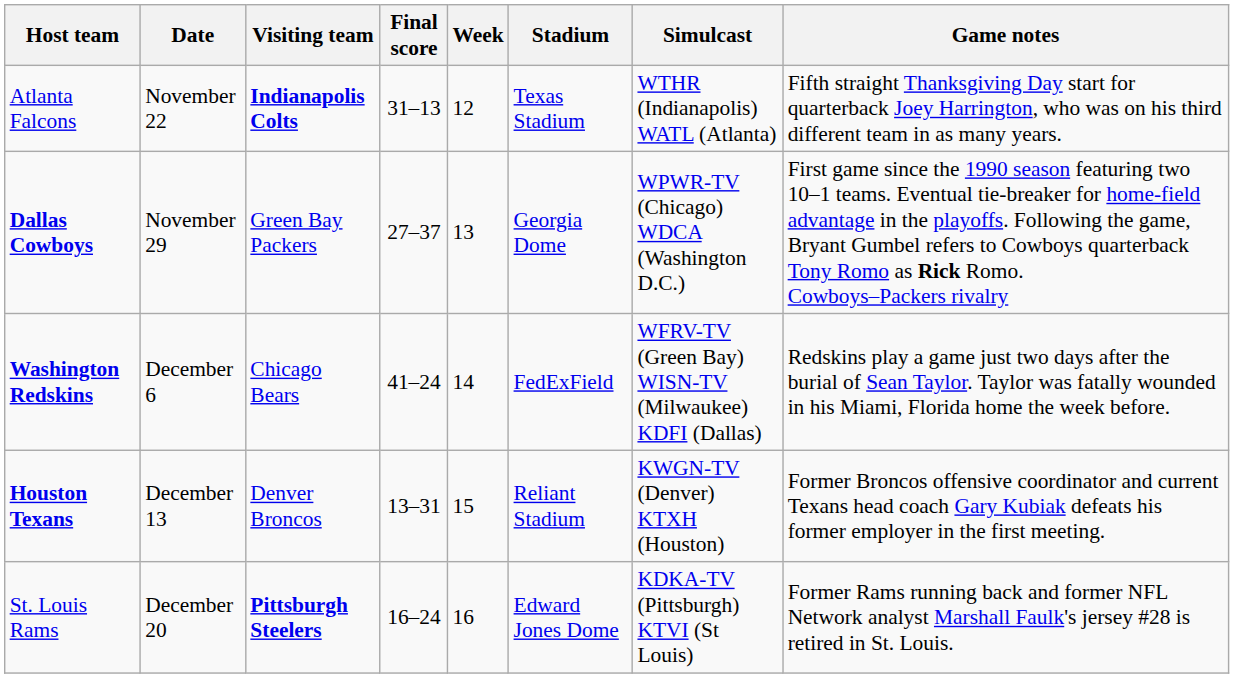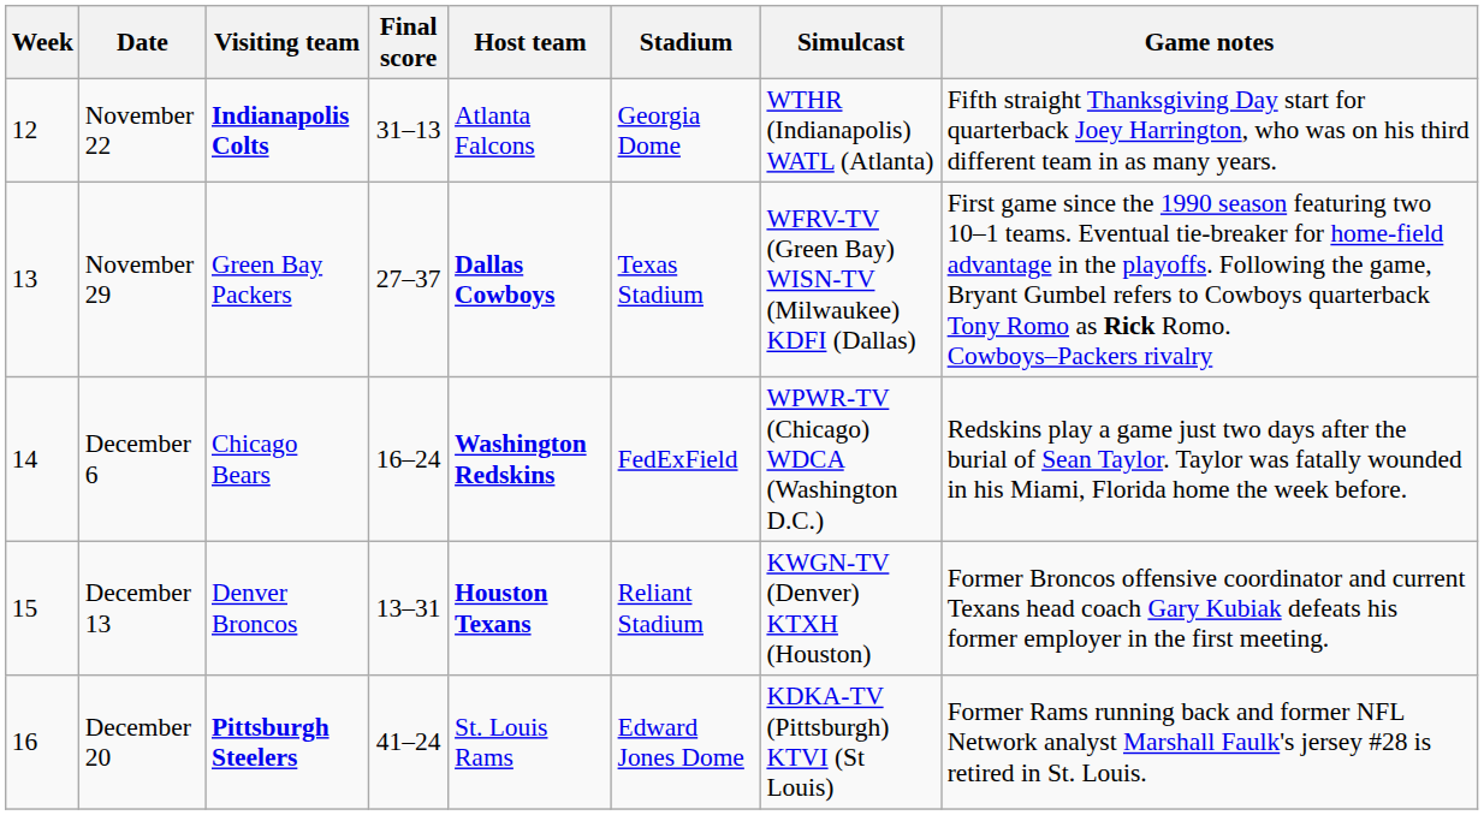columns swapped: Week <-> Host team
November 22 | Stadium: Texas Stadium -> Georgia Dome
November 29 | Stadium: Georgia Dome -> Texas Stadium
November 29 | Simulcast: WPWR-TV (Chicago) WDCA (Washington D.C.) -> WFRV-TV (Green Bay) WISN-TV (Milwaukee) KDFI (Dallas)
December 6 | Final score: 41–24 -> 16–24
December 6 | Simulcast: WFRV-TV (Green Bay) WISN-TV (Milwaukee) KDFI (Dallas) -> WPWR-TV (Chicago) WDCA (Washington D.C.)
December 20 | Final score: 16–24 -> 41–24
